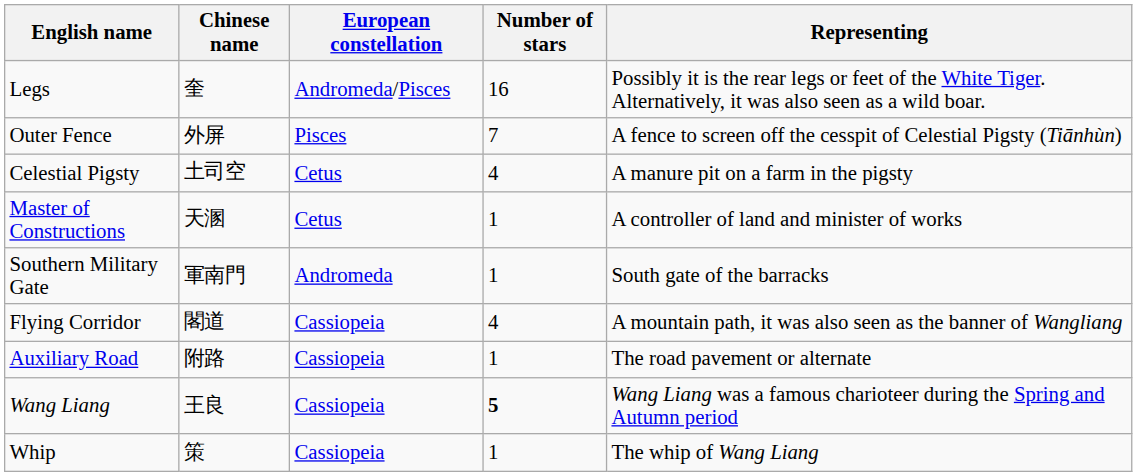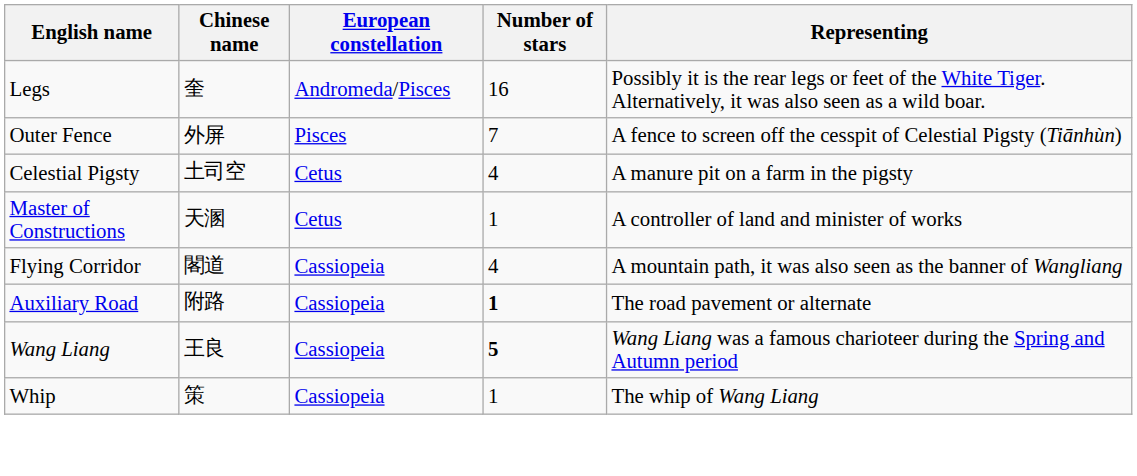- row: Southern Military Gate | 軍南門 | Andromeda | 1 | South gate of the barracks
Auxiliary Road | Number of stars: normal -> bold
